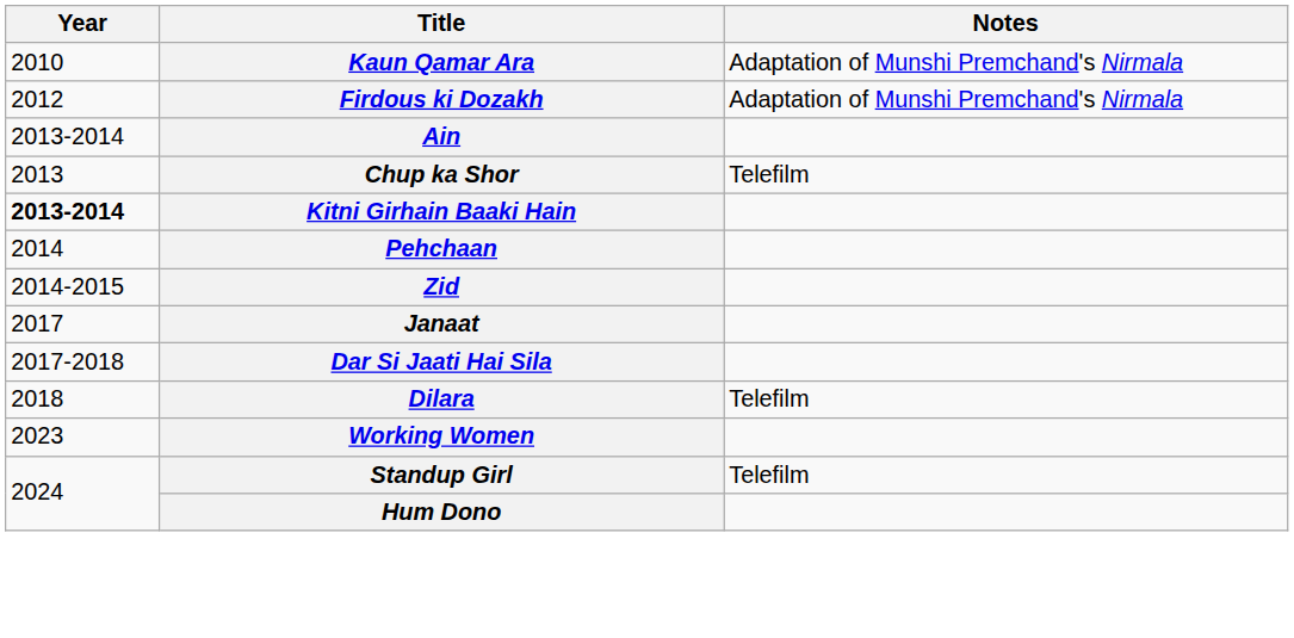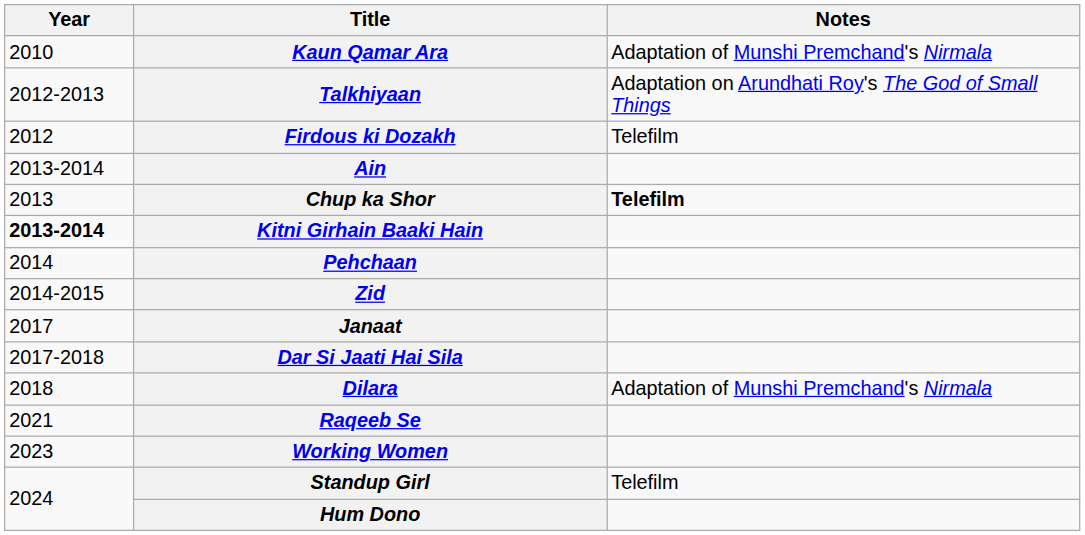+ row: 2012-2013 | Talkhiyaan | Adaptation on Arundhati Roy's The God of Small Things
Firdous ki Dozakh | Notes: Adaptation of Munshi Premchand's Nirmala -> Telefilm
Chup ka Shor | Notes: normal -> bold
Dilara | Notes: Telefilm -> Adaptation of Munshi Premchand's Nirmala
+ row: 2021 | Raqeeb Se
